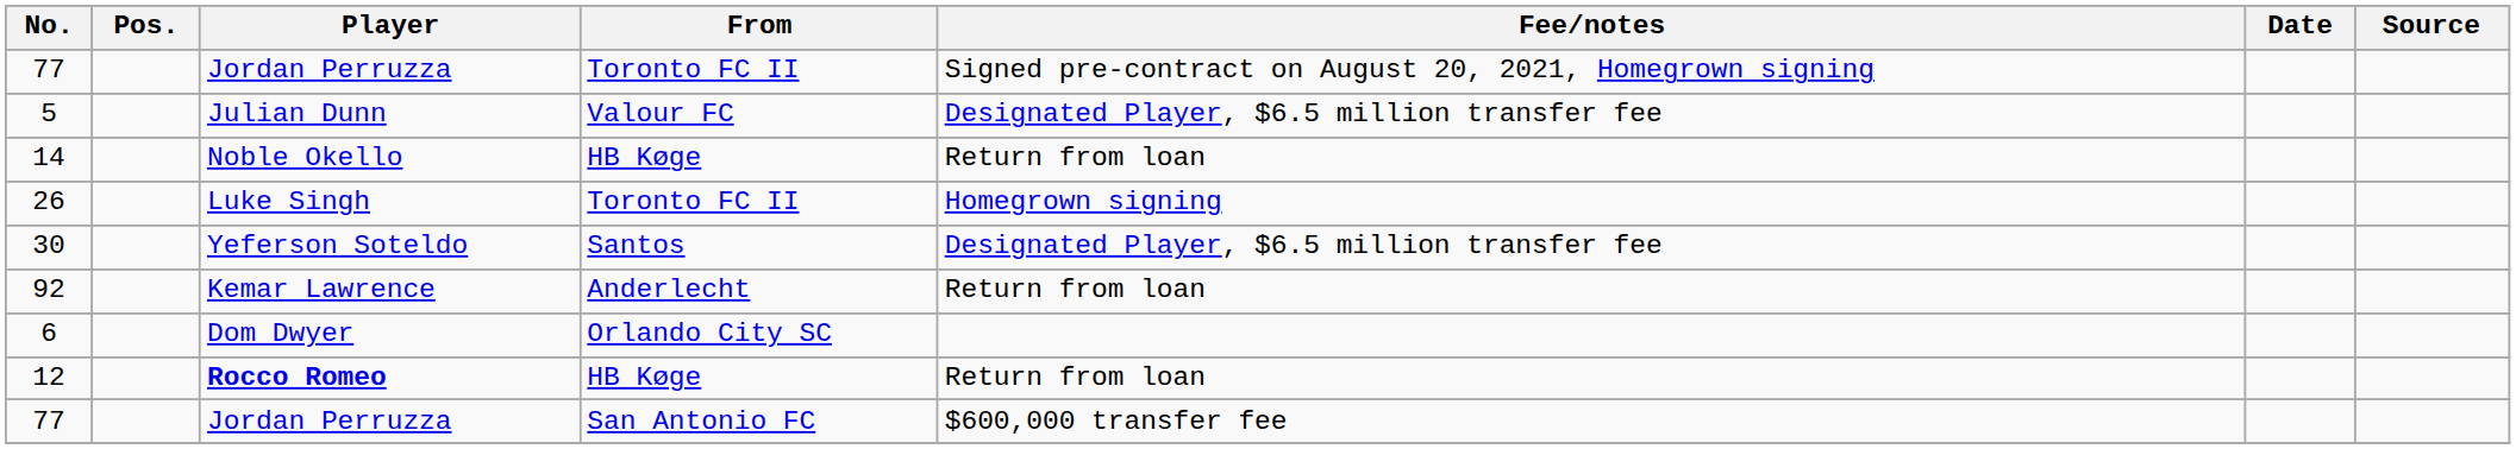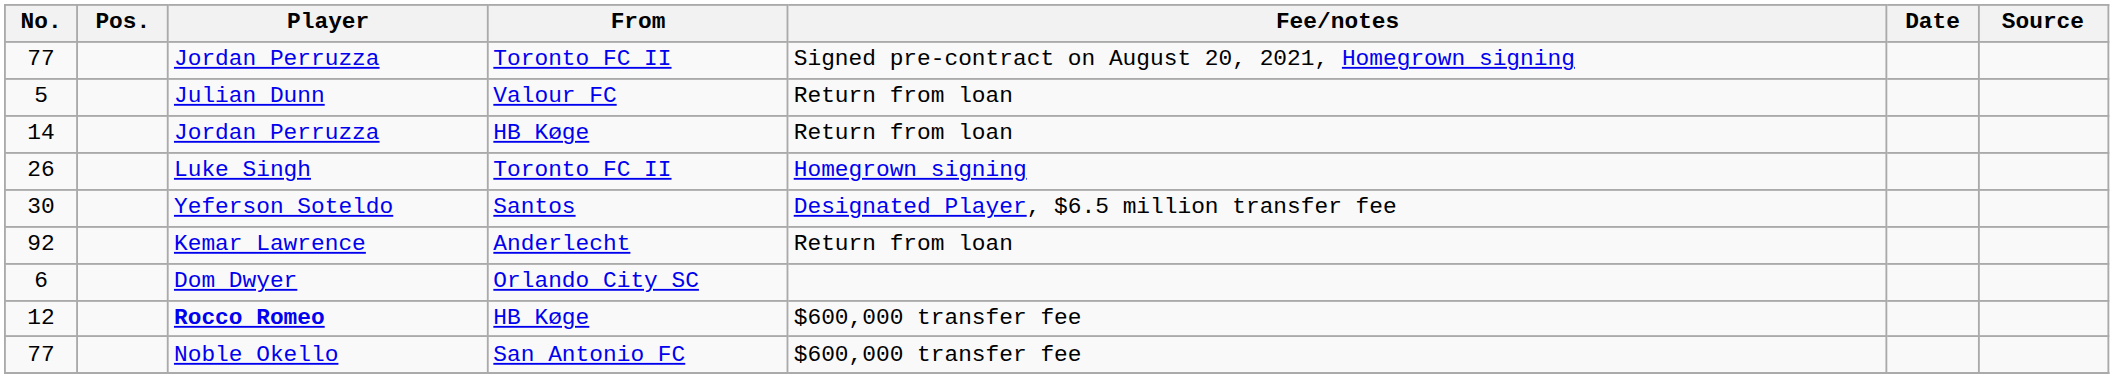5 | Fee/notes: Designated Player, $6.5 million transfer fee -> Return from loan
14 | Player: Noble Okello -> Jordan Perruzza
12 | Fee/notes: Return from loan -> $600,000 transfer fee
77 / San Antonio FC | Player: Jordan Perruzza -> Noble Okello
